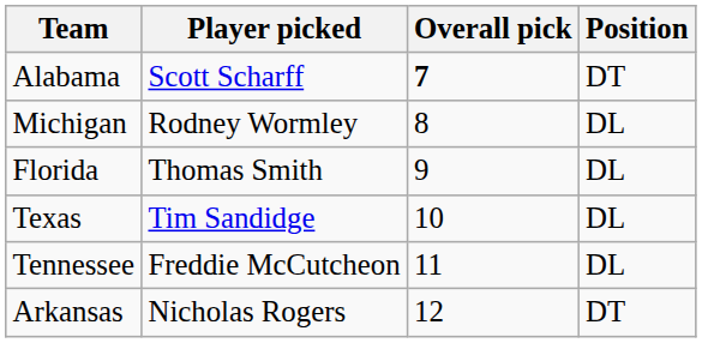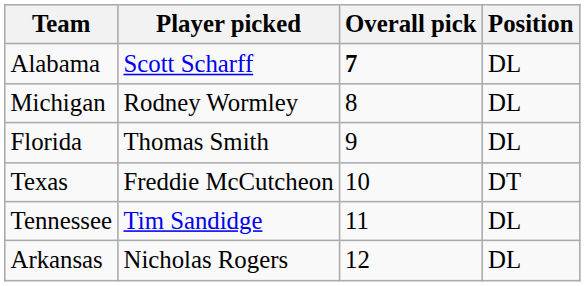Alabama | Position: DT -> DL
Texas | Player picked: Tim Sandidge -> Freddie McCutcheon
Texas | Position: DL -> DT
Tennessee | Player picked: Freddie McCutcheon -> Tim Sandidge
Arkansas | Position: DT -> DL
